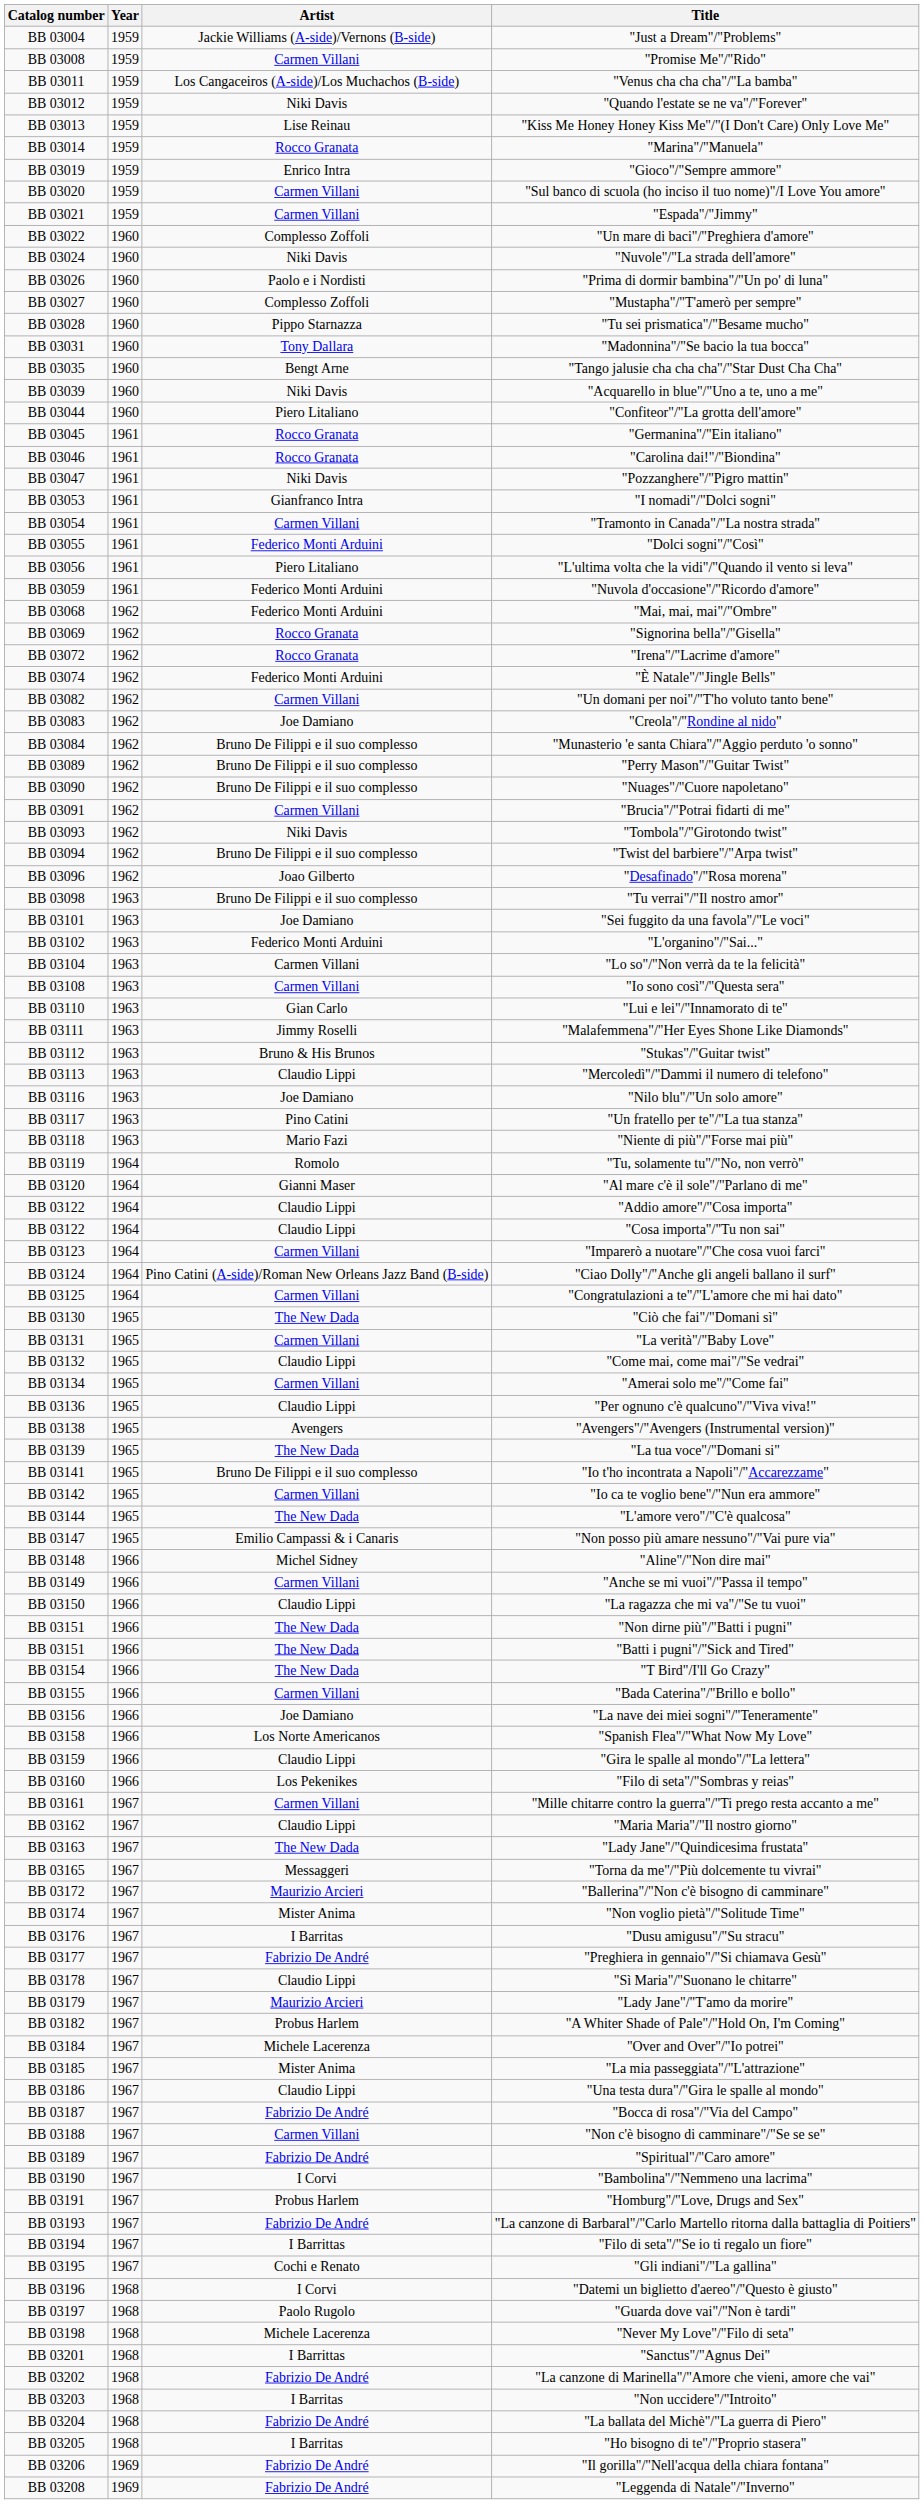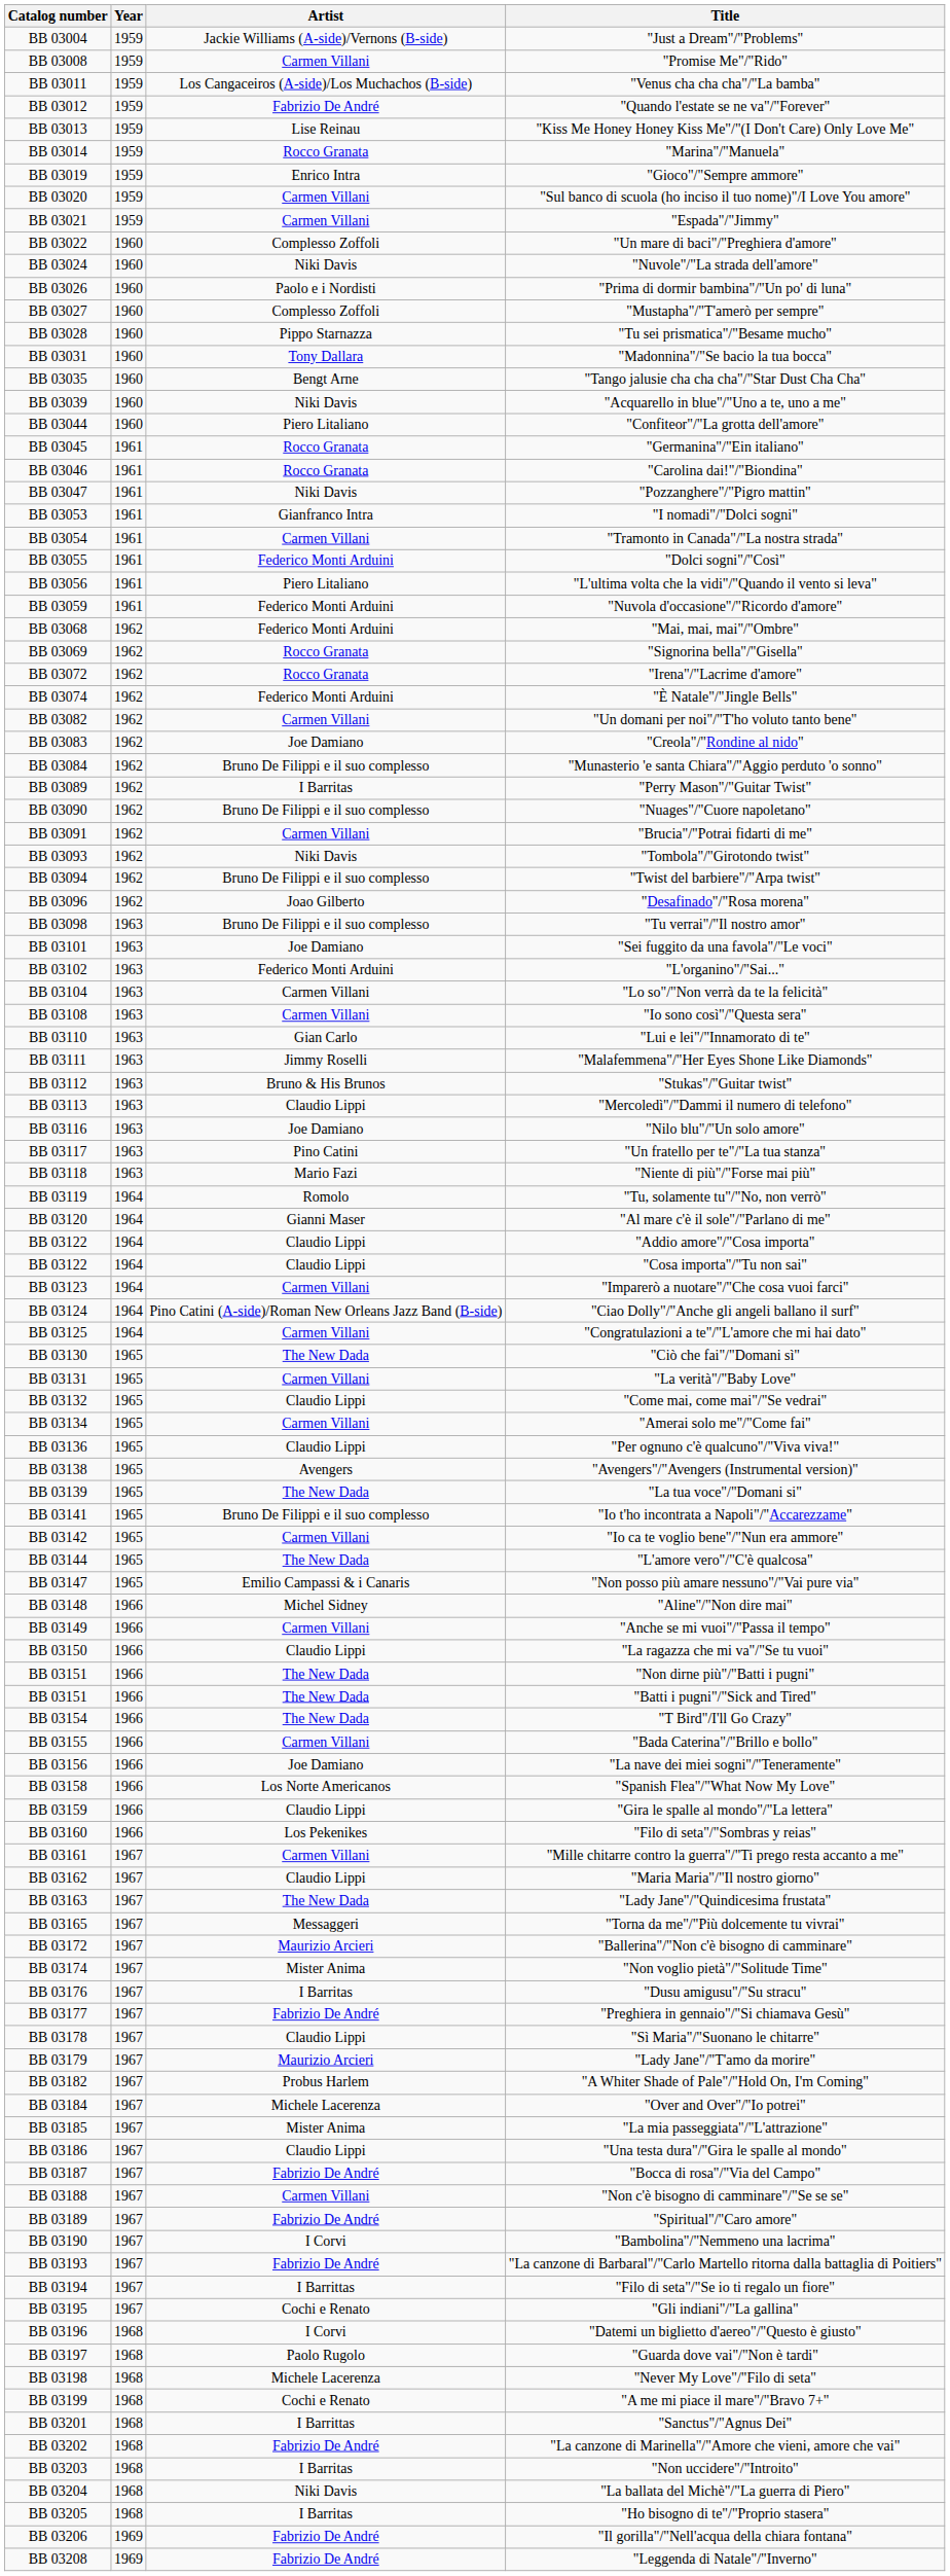"Quando l'estate se ne va"/"Forever" | Artist: Niki Davis -> Fabrizio De André
"Perry Mason"/"Guitar Twist" | Artist: Bruno De Filippi e il suo complesso -> I Barritas
- row: BB 03191 | 1967 | Probus Harlem | "Homburg"/"Love, Drugs and Sex"
+ row: BB 03199 | 1968 | Cochi e Renato | "A me mi piace il mare"/"Bravo 7+"
"La ballata del Michè"/"La guerra di Piero" | Artist: Fabrizio De André -> Niki Davis
